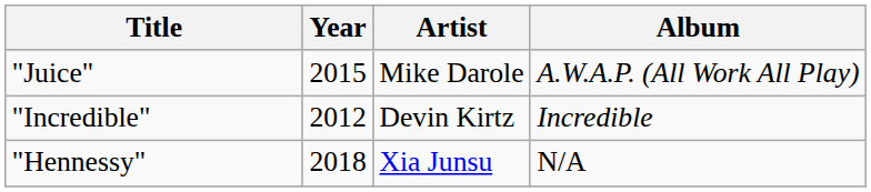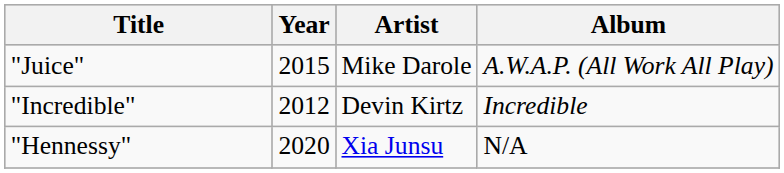"Hennessy" | Year: 2018 -> 2020
